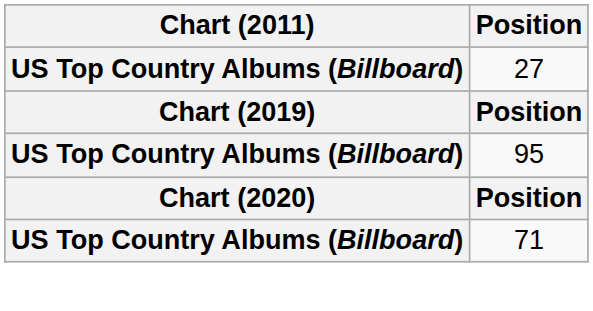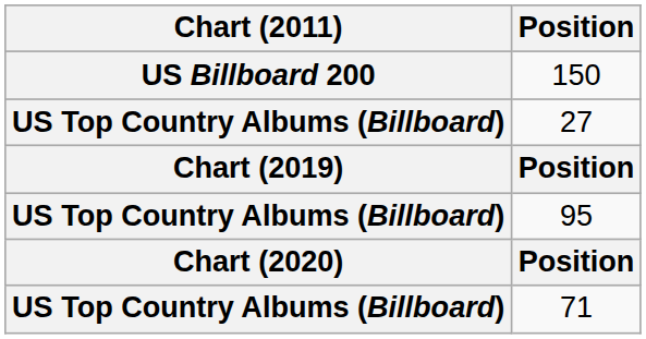+ row: US Billboard 200 | 150
